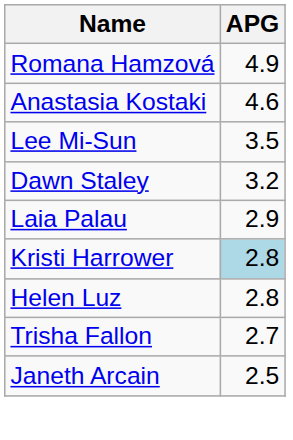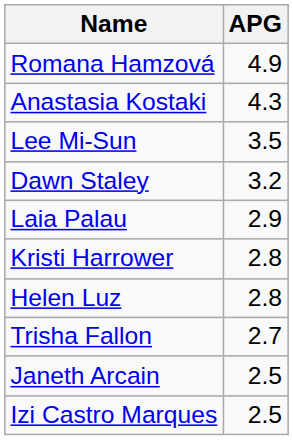Anastasia Kostaki | APG: 4.6 -> 4.3
Kristi Harrower | APG: lightblue background -> no background
+ row: Izi Castro Marques | 2.5
